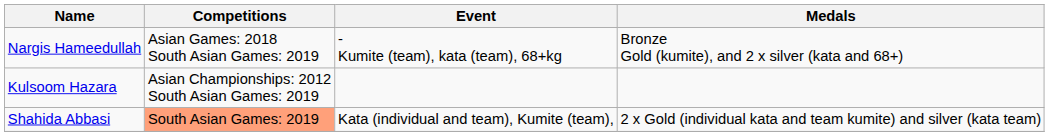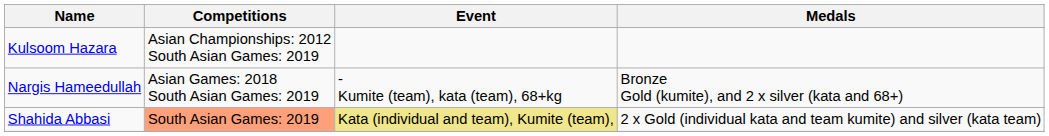rows swapped: Kulsoom Hazara <-> Nargis Hameedullah
Shahida Abbasi | Event: no background -> khaki background
